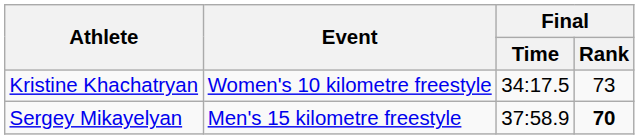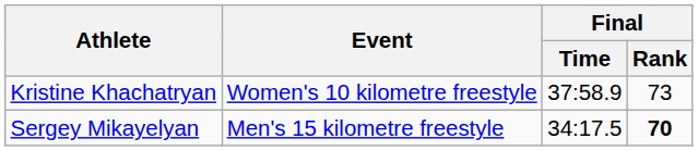Kristine Khachatryan | Final / Time: 34:17.5 -> 37:58.9
Sergey Mikayelyan | Final / Time: 37:58.9 -> 34:17.5
